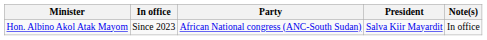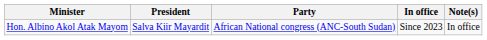columns swapped: In office <-> President
